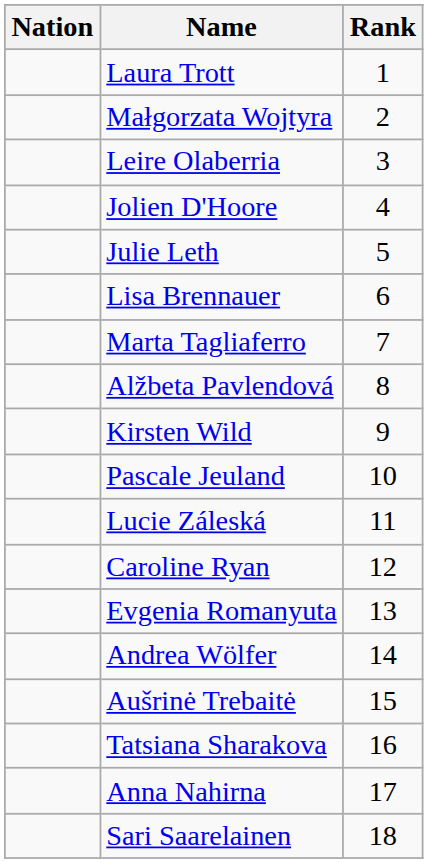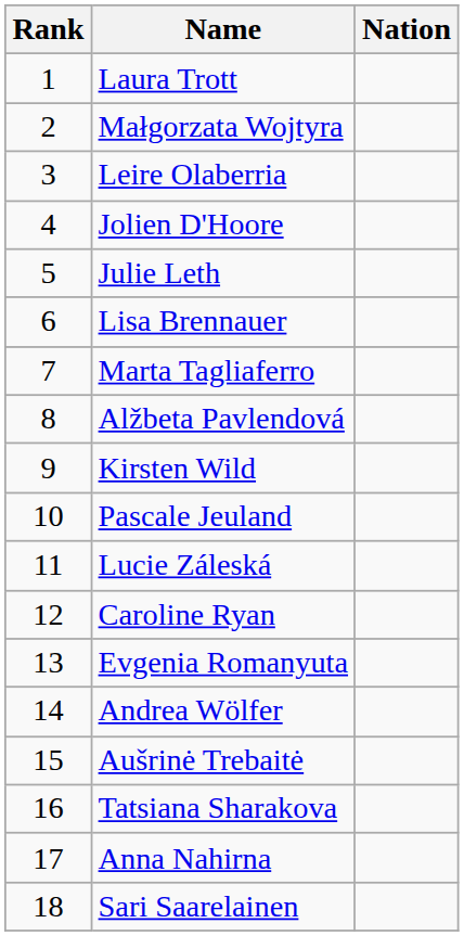columns swapped: Rank <-> Nation
